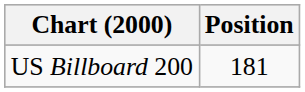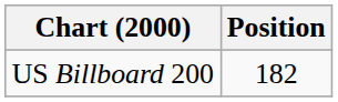US Billboard 200 | Position: 181 -> 182
